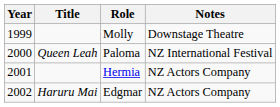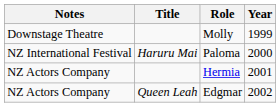columns swapped: Year <-> Notes
Paloma | Title: Queen Leah -> Haruru Mai
Edgmar | Title: Haruru Mai -> Queen Leah
